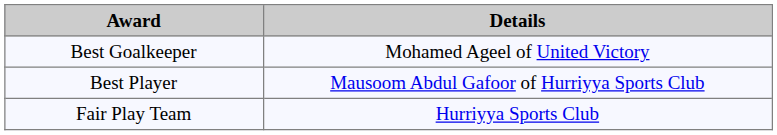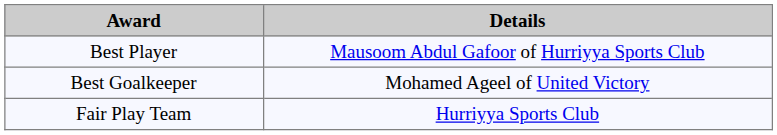rows swapped: Best Player <-> Best Goalkeeper
